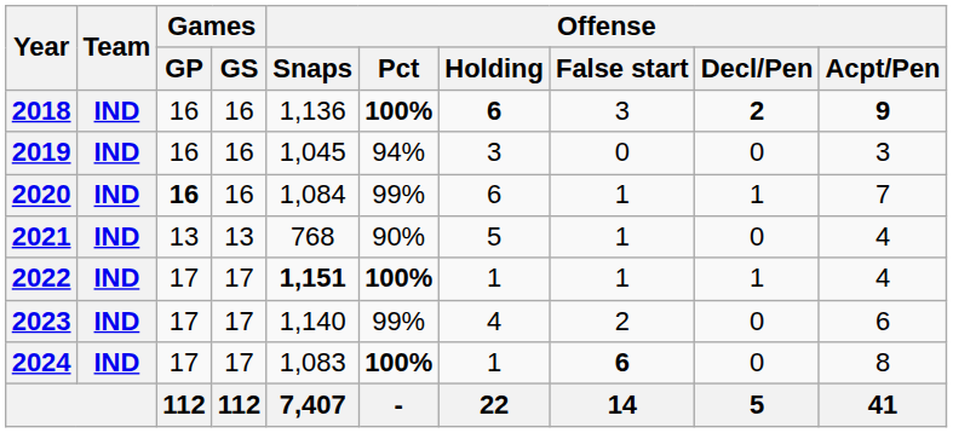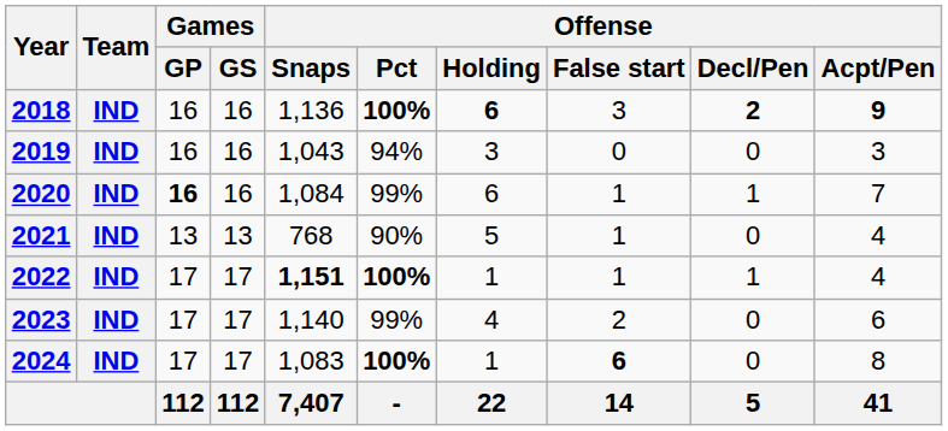2019 | Offense / Snaps: 1,045 -> 1,043
